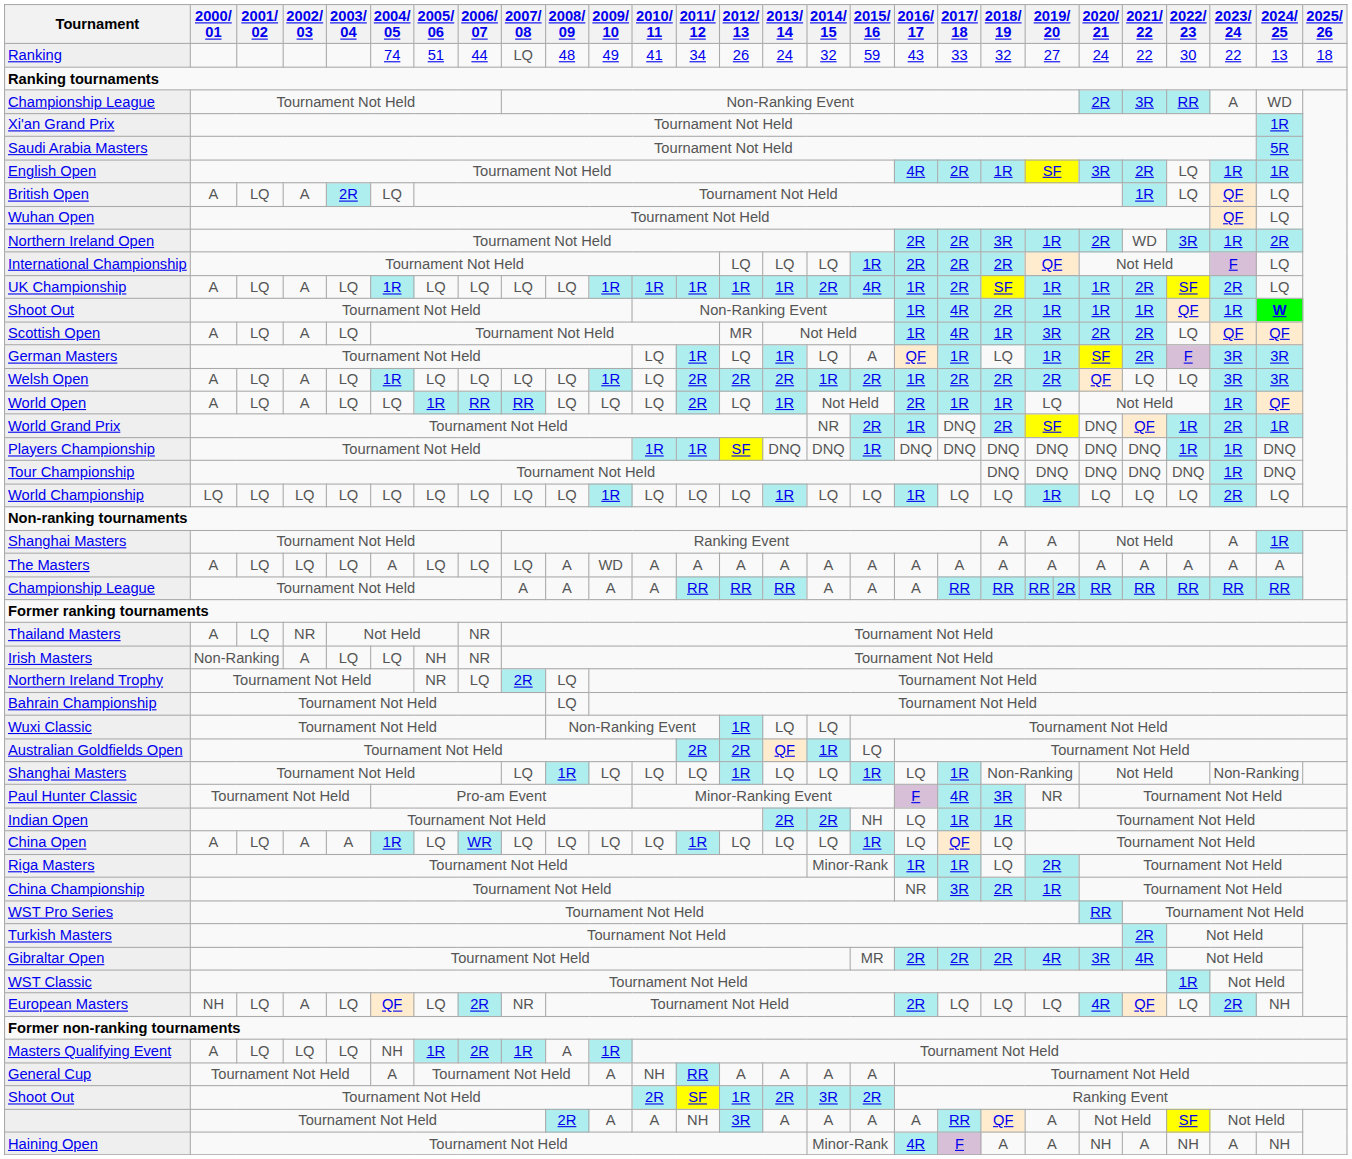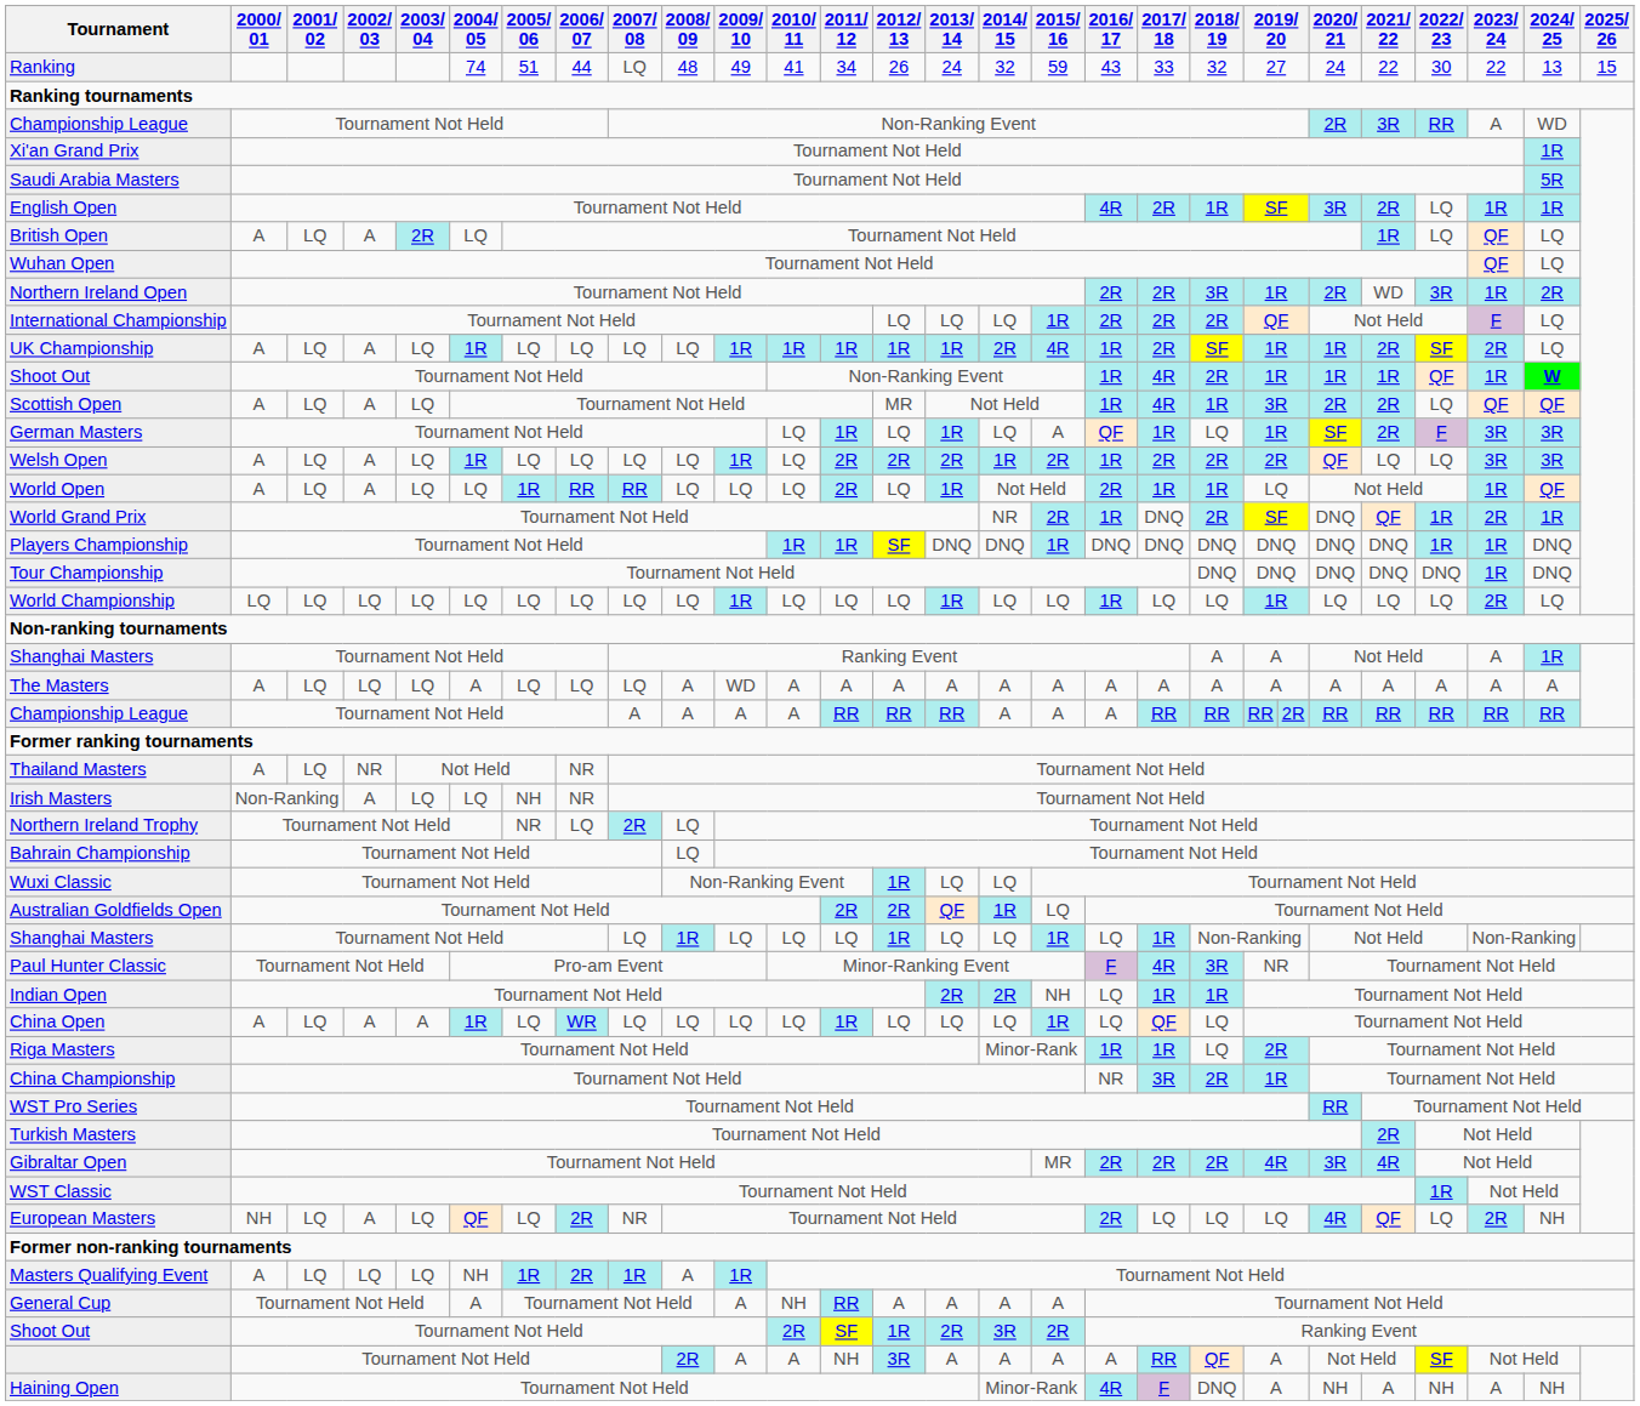Ranking | 2025/ 26: 18 -> 15
Haining Open | 2018/ 19: A -> DNQ
